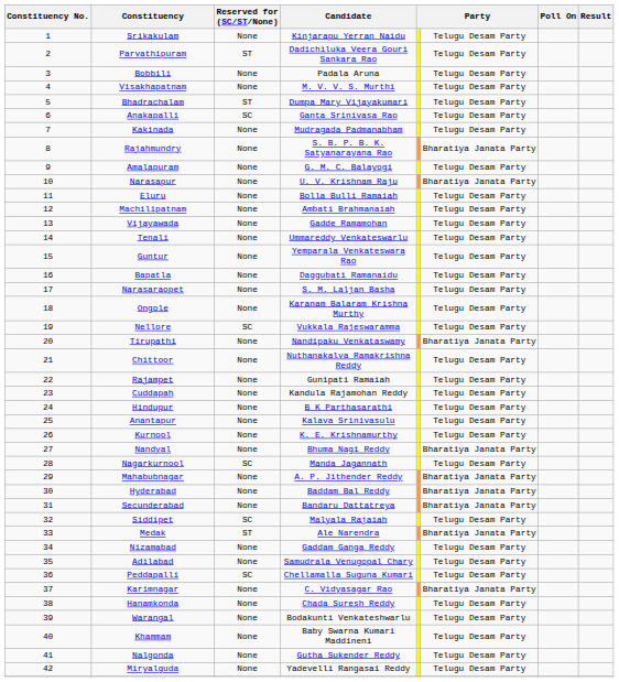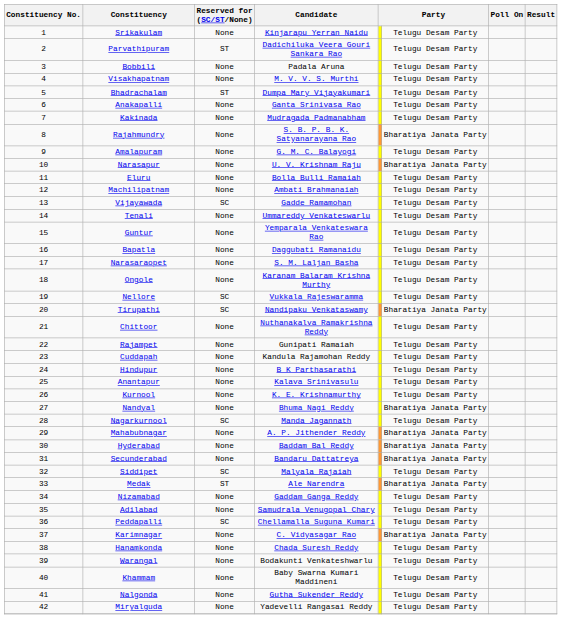Anakapalli | Reserved for (SC/ST/None): SC -> None
Vijayawada | Reserved for (SC/ST/None): None -> SC
Tirupathi | Reserved for (SC/ST/None): None -> SC
